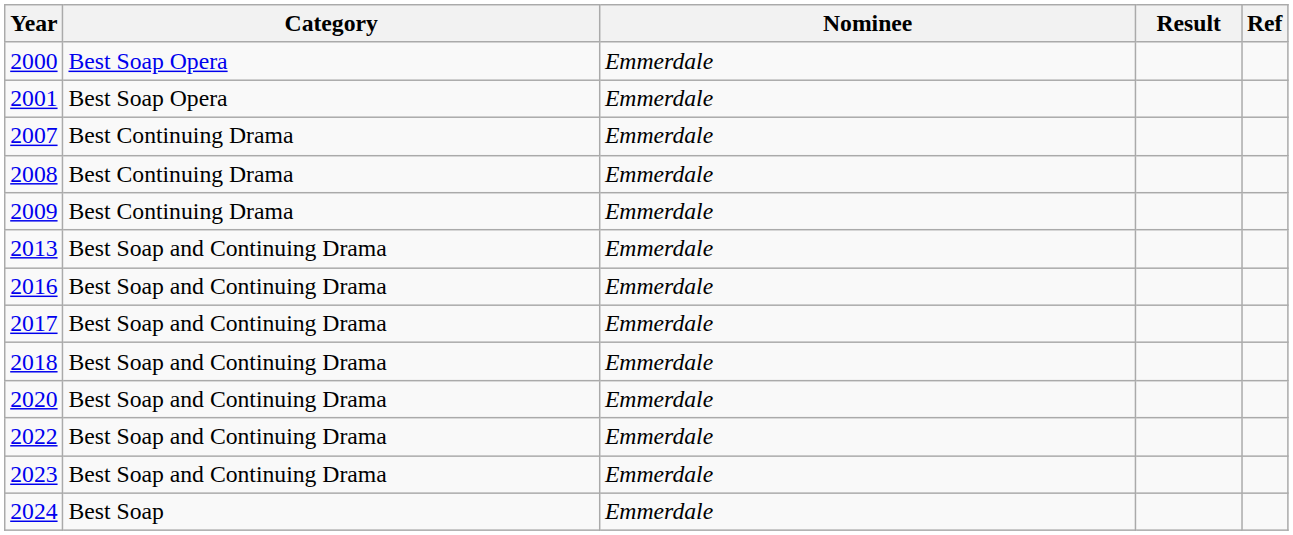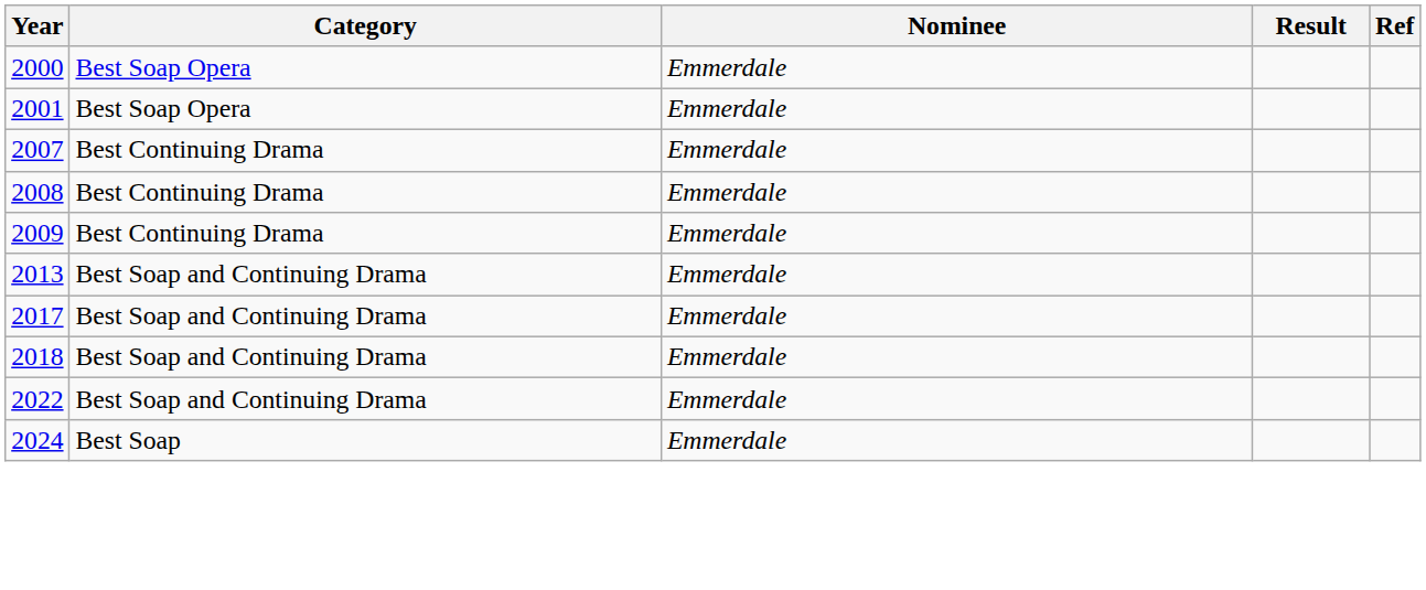- row: 2016 | Best Soap and Continuing Drama | Emmerdale
- row: 2020 | Best Soap and Continuing Drama | Emmerdale
- row: 2023 | Best Soap and Continuing Drama | Emmerdale
